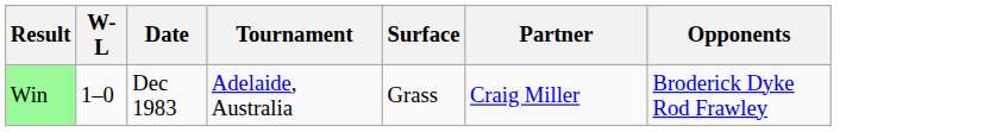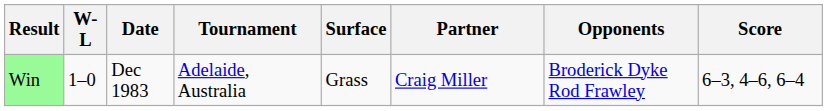+ column: Score | 6–3, 4–6, 6–4
